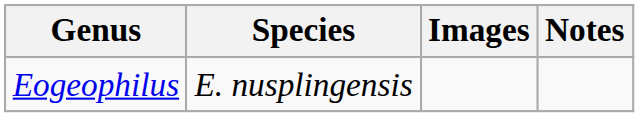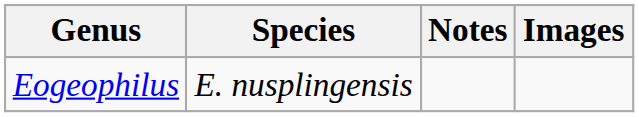columns swapped: Notes <-> Images
